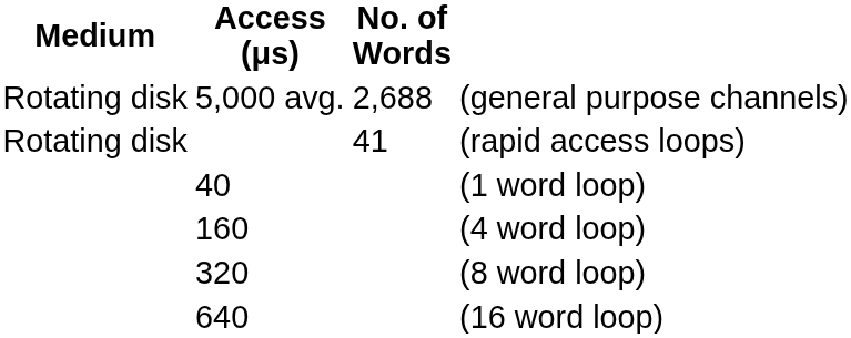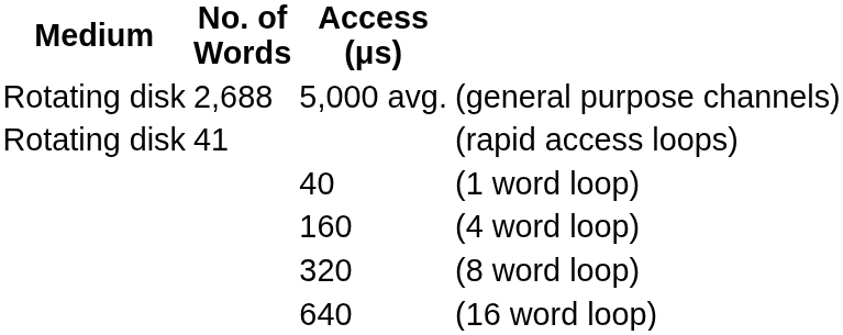columns swapped: No. of Words <-> Access (μs)
